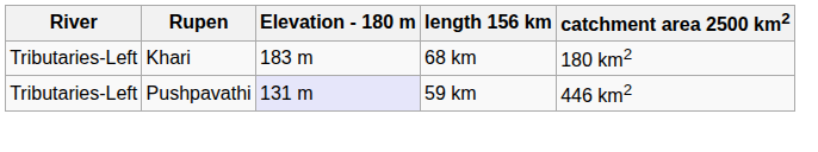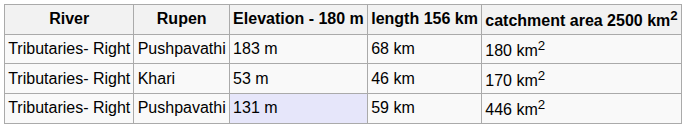68 km | River: Tributaries-Left -> Tributaries- Right
68 km | Rupen: Khari -> Pushpavathi
+ row: Tributaries- Right | Khari | 53 m | 46 km | 170 km2
59 km | River: Tributaries-Left -> Tributaries- Right
